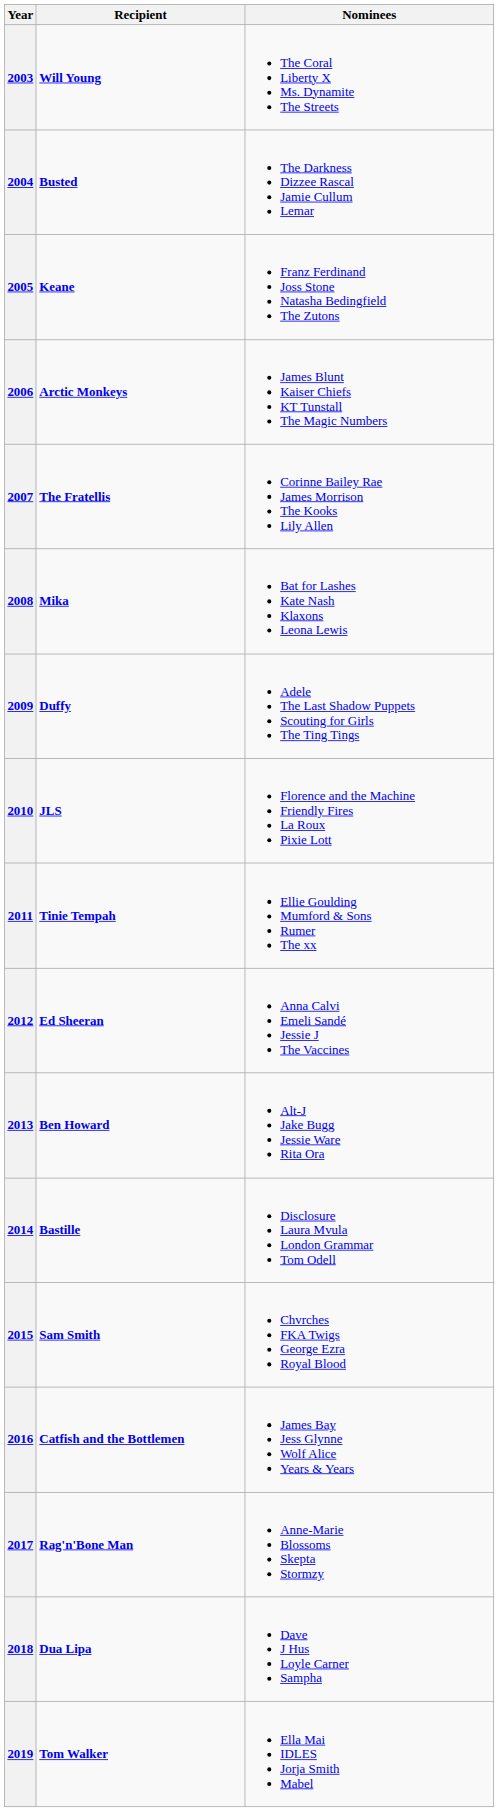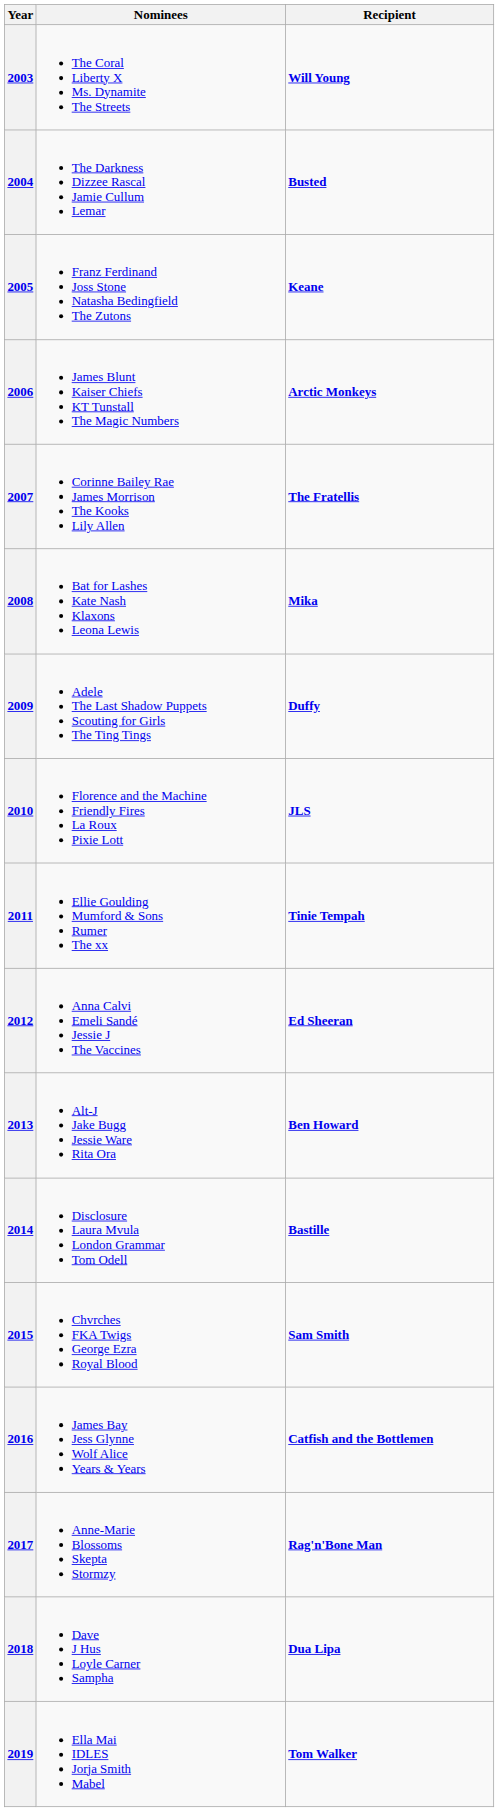columns swapped: Recipient <-> Nominees
